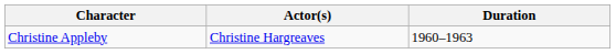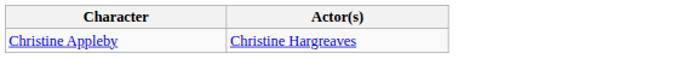- column: Duration | 1960–1963
